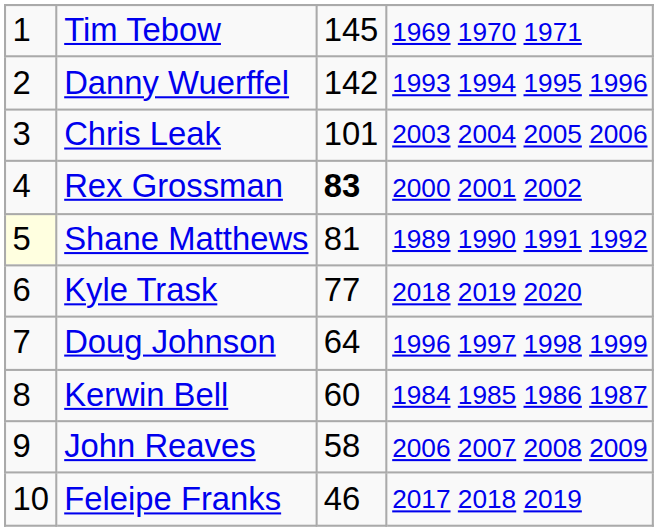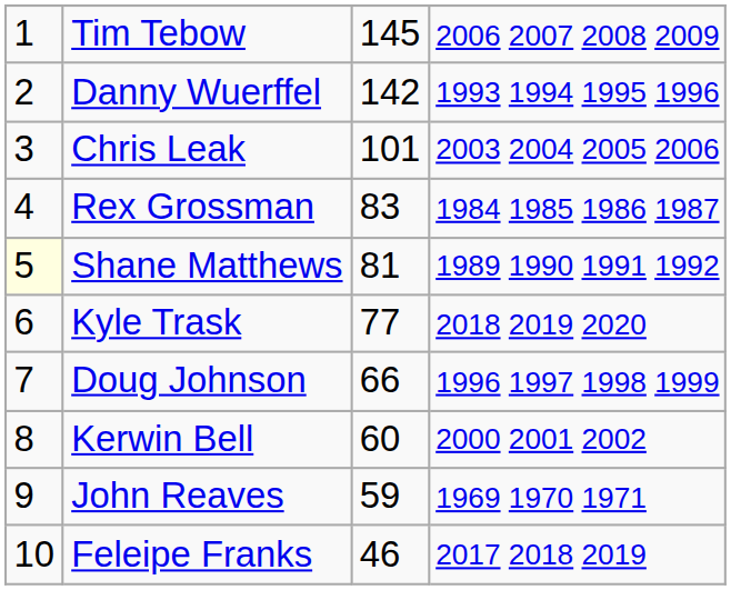Tim Tebow | column 4: 1969 1970 1971 -> 2006 2007 2008 2009
Rex Grossman | column 3: bold -> normal
Rex Grossman | column 4: 2000 2001 2002 -> 1984 1985 1986 1987
Doug Johnson | column 3: 64 -> 66
Kerwin Bell | column 4: 1984 1985 1986 1987 -> 2000 2001 2002
John Reaves | column 3: 58 -> 59
John Reaves | column 4: 2006 2007 2008 2009 -> 1969 1970 1971
